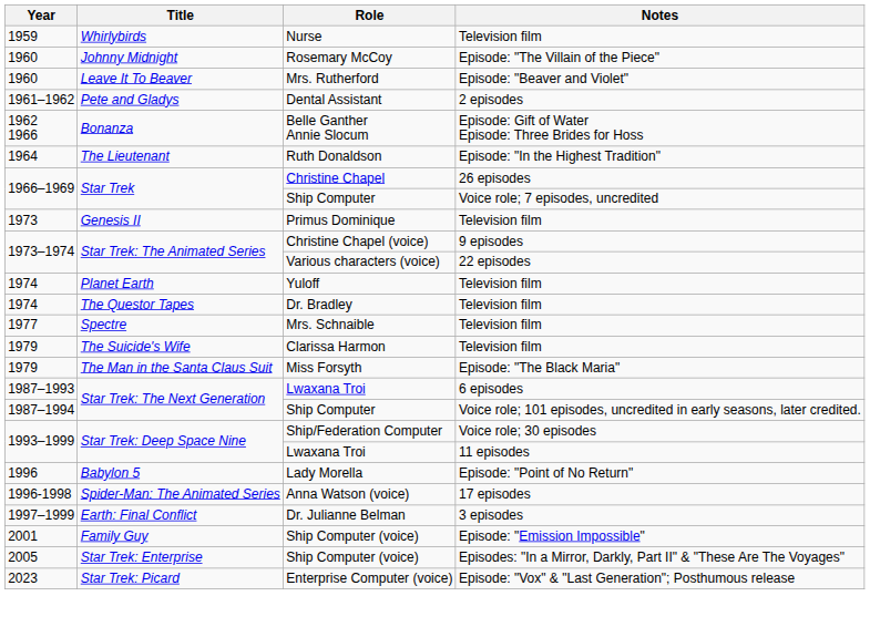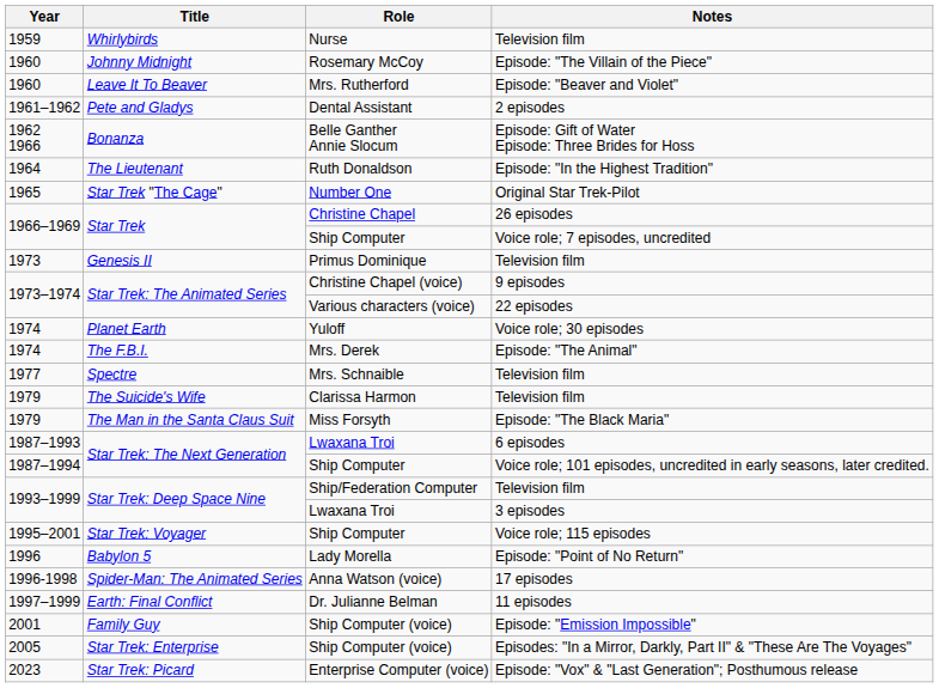+ row: 1965 | Star Trek "The Cage" | Number One | Original Star Trek-Pilot
Planet Earth | Notes: Television film -> Voice role; 30 episodes
+ row: 1974 | The F.B.I. | Mrs. Derek | Episode: "The Animal"
- row: 1974 | The Questor Tapes | Dr. Bradley | Television film
Star Trek: Deep Space Nine / Ship/Federation Computer | Notes: Voice role; 30 episodes -> Television film
Star Trek: Deep Space Nine / Lwaxana Troi | Notes: 11 episodes -> 3 episodes
+ row: 1995–2001 | Star Trek: Voyager | Ship Computer | Voice role; 115 episodes
Earth: Final Conflict | Notes: 3 episodes -> 11 episodes
